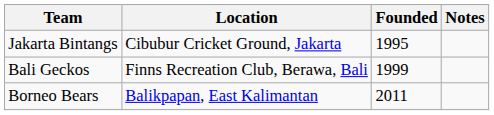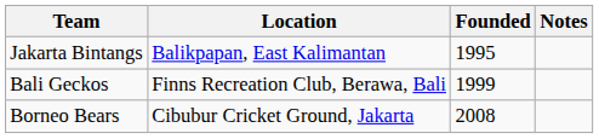Jakarta Bintangs | Location: Cibubur Cricket Ground, Jakarta -> Balikpapan, East Kalimantan
Borneo Bears | Location: Balikpapan, East Kalimantan -> Cibubur Cricket Ground, Jakarta
Borneo Bears | Founded: 2011 -> 2008
